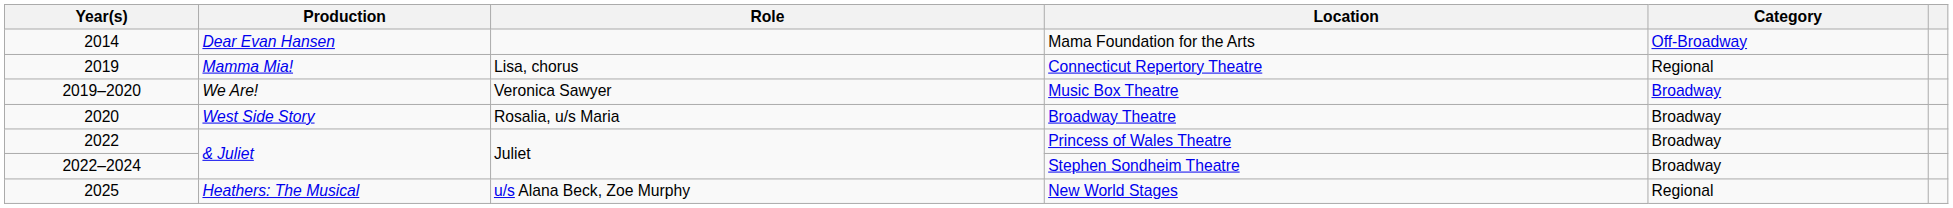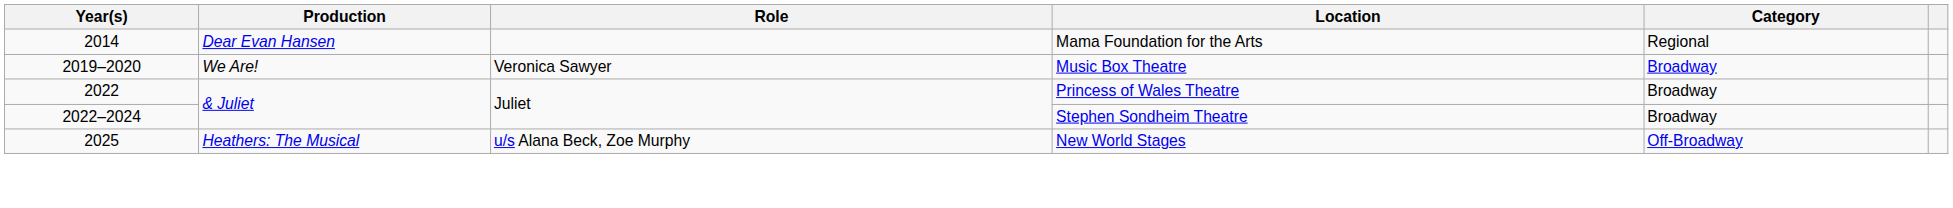Mama Foundation for the Arts | Category: Off-Broadway -> Regional
- row: 2019 | Mamma Mia! | Lisa, chorus | Connecticut Repertory Theatre | Regional
- row: 2020 | West Side Story | Rosalia, u/s Maria | Broadway Theatre | Broadway
New World Stages | Category: Regional -> Off-Broadway
